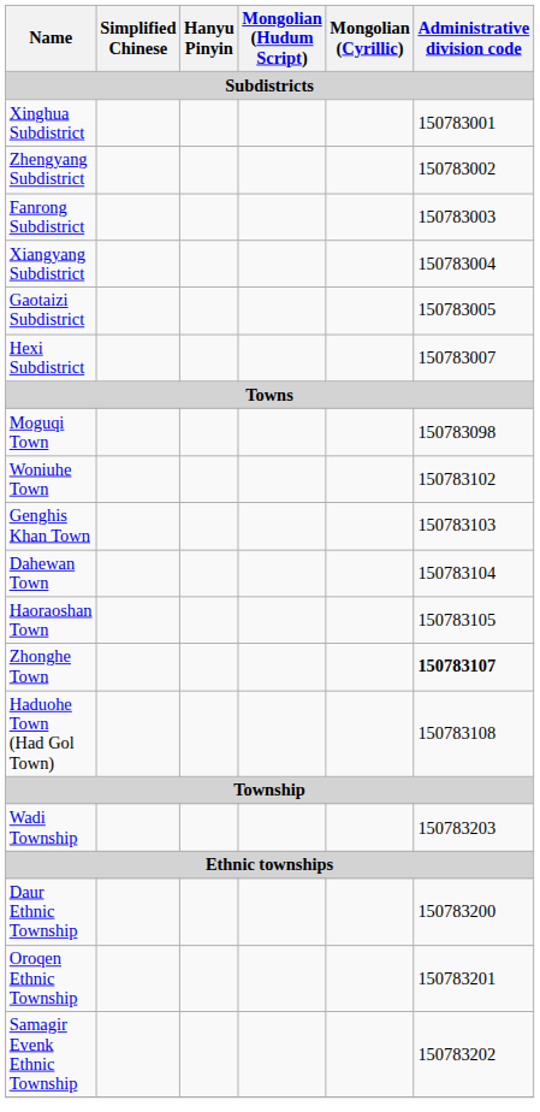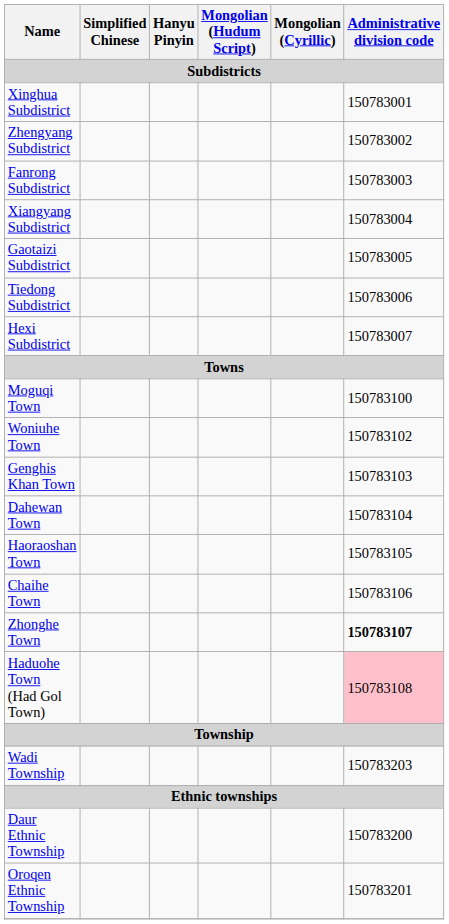+ row: Tiedong Subdistrict | 150783006
Moguqi Town | Administrative division code: 150783098 -> 150783100
+ row: Chaihe Town | 150783106
Haduohe Town (Had Gol Town) | Administrative division code: no background -> pink background
- row: Samagir Evenk Ethnic Township | 150783202
